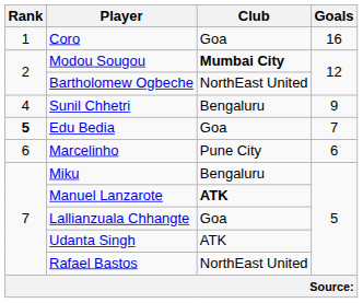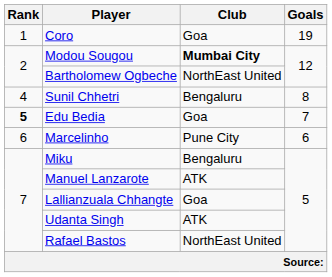Coro | Goals: 16 -> 19
Sunil Chhetri | Goals: 9 -> 8
Manuel Lanzarote | Club: bold -> normal
